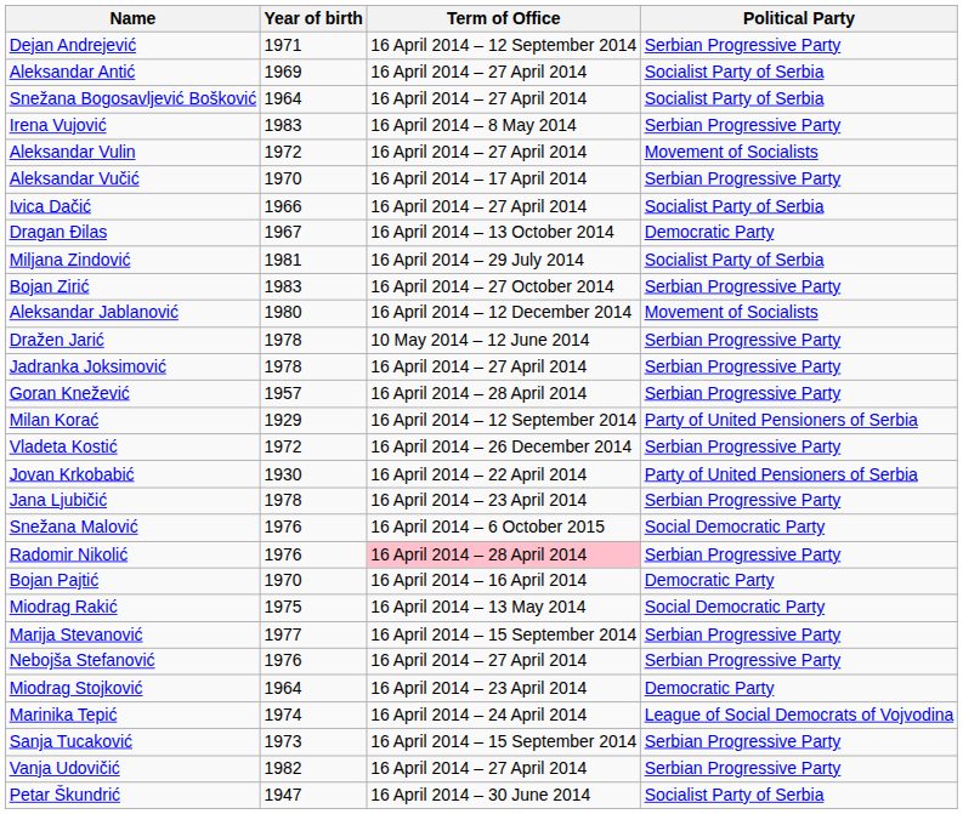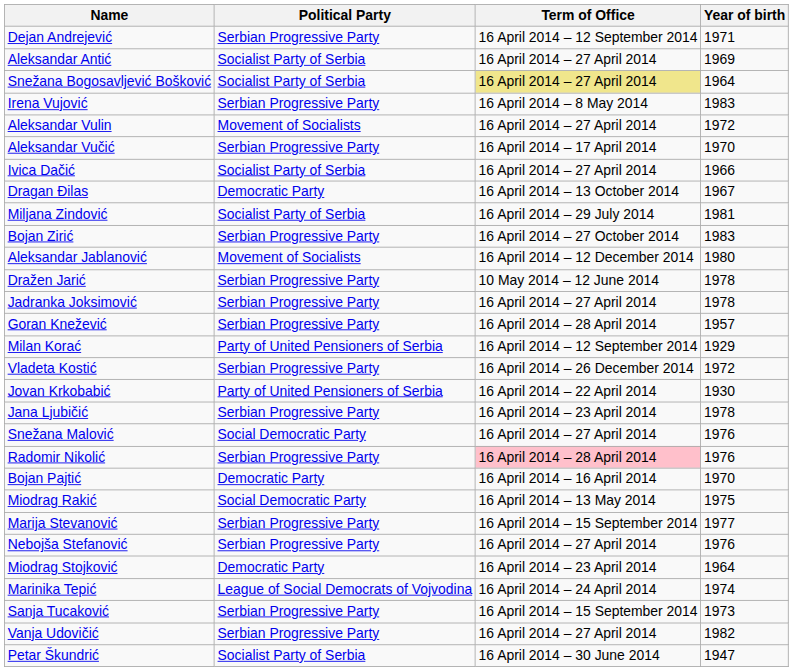columns swapped: Political Party <-> Year of birth
Snežana Bogosavljević Bošković | Term of Office: no background -> khaki background
Snežana Malović | Term of Office: 16 April 2014 – 6 October 2015 -> 16 April 2014 – 27 April 2014
